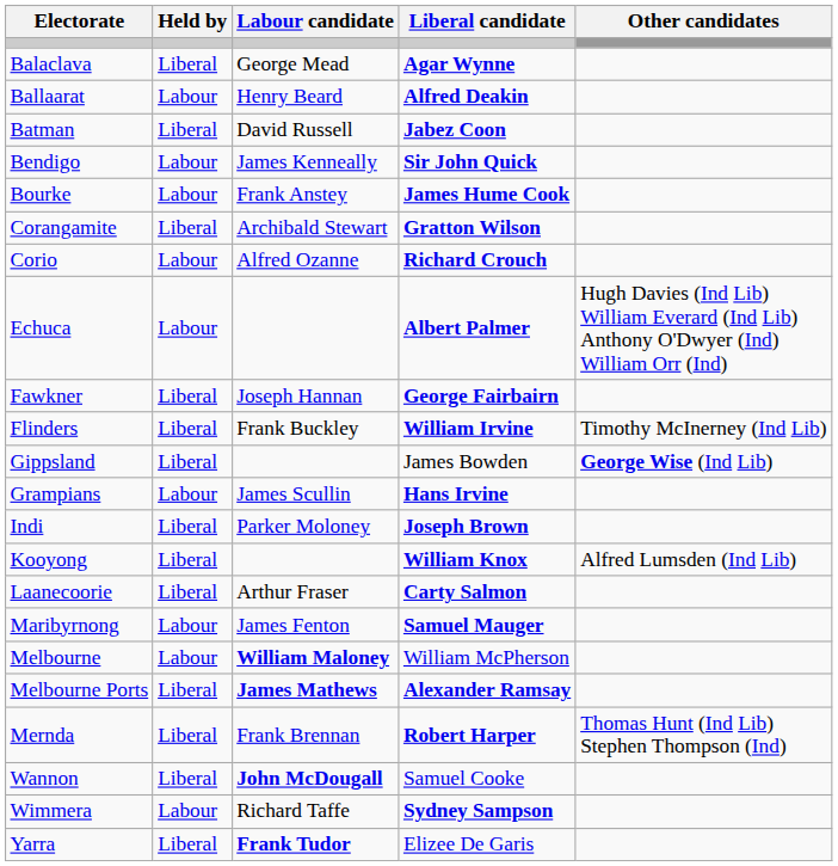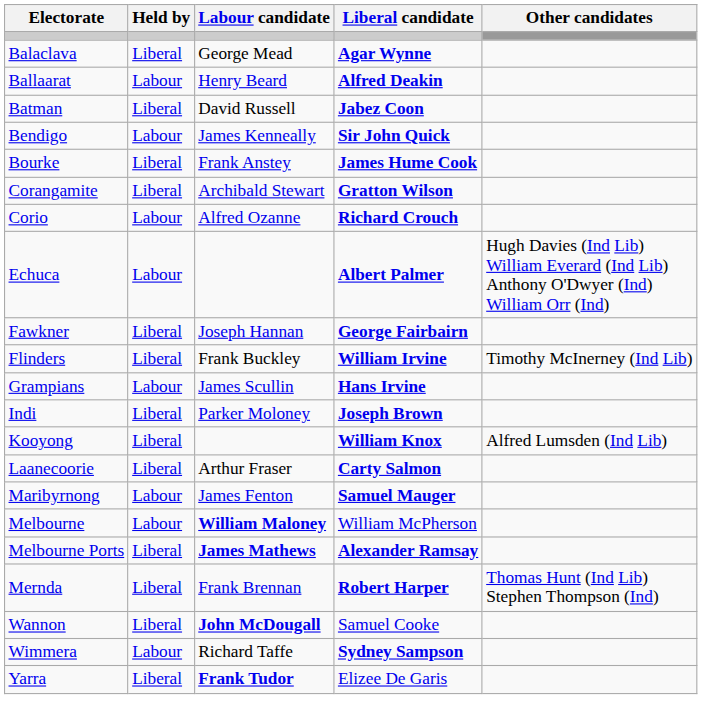Bourke | Held by: Labour -> Liberal
- row: Gippsland | Liberal | James Bowden | George Wise (Ind Lib)
